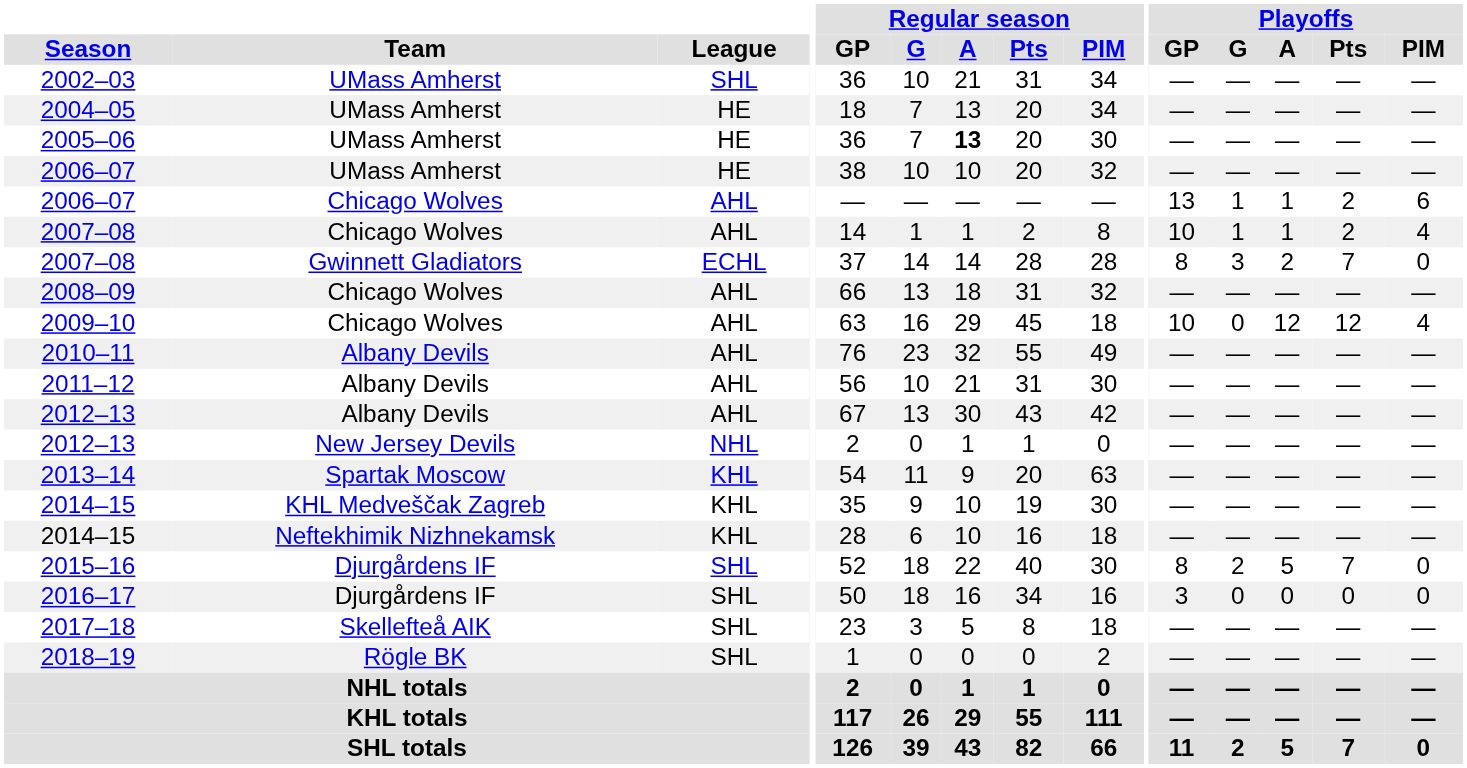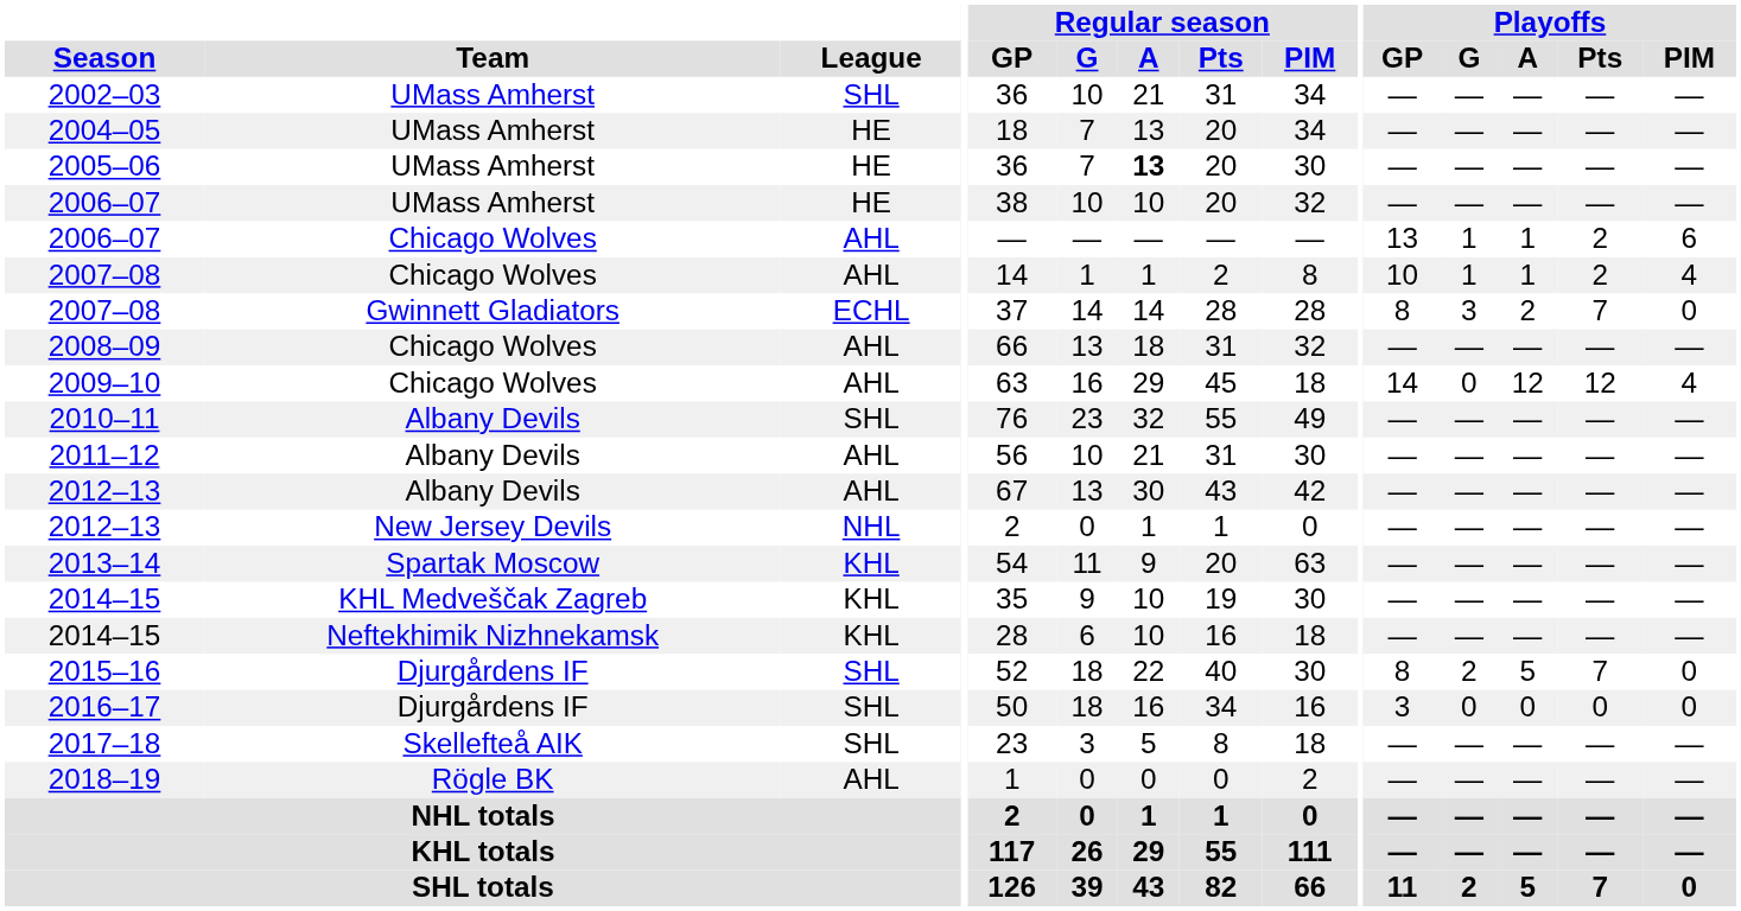2009–10 | Playoffs / GP: 10 -> 14
2010–11 | League: AHL -> SHL
2018–19 | League: SHL -> AHL
